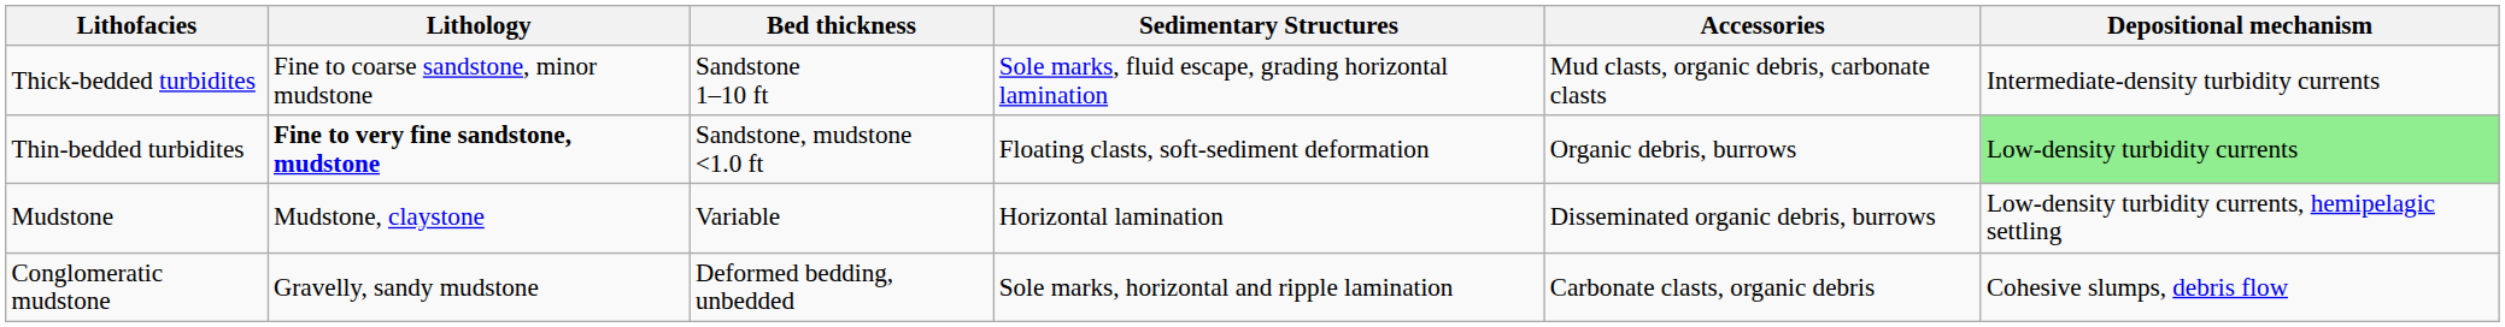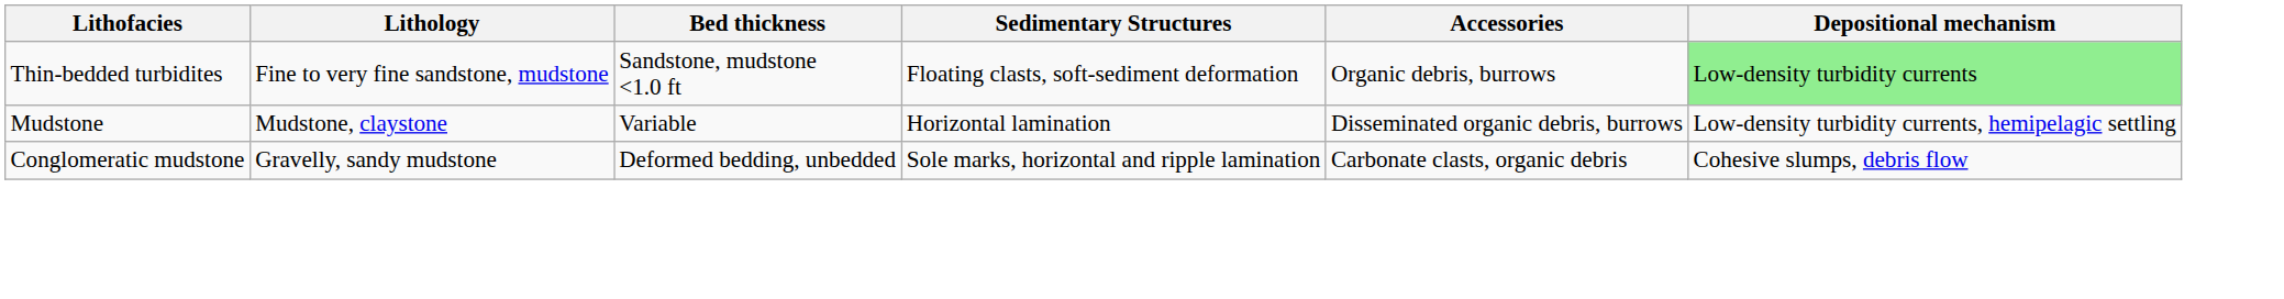- row: Thick-bedded turbidites | Fine to coarse sandstone, minor mudstone | Sandstone 1–10 ft | Sole marks, fluid escape, grading horizontal lamination | Mud clasts, organic debris, carbonate clasts | Intermediate-density turbidity currents
Thin-bedded turbidites | Lithology: bold -> normal
